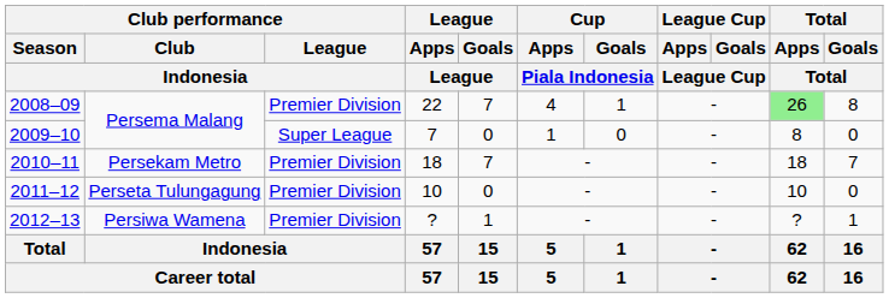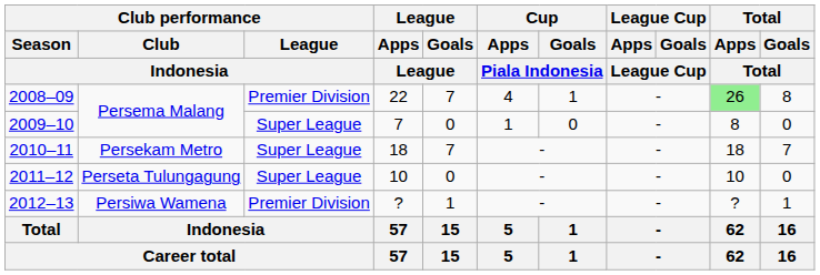2010–11 | Club performance / League / Indonesia: Premier Division -> Super League
2011–12 | Club performance / League / Indonesia: Premier Division -> Super League
